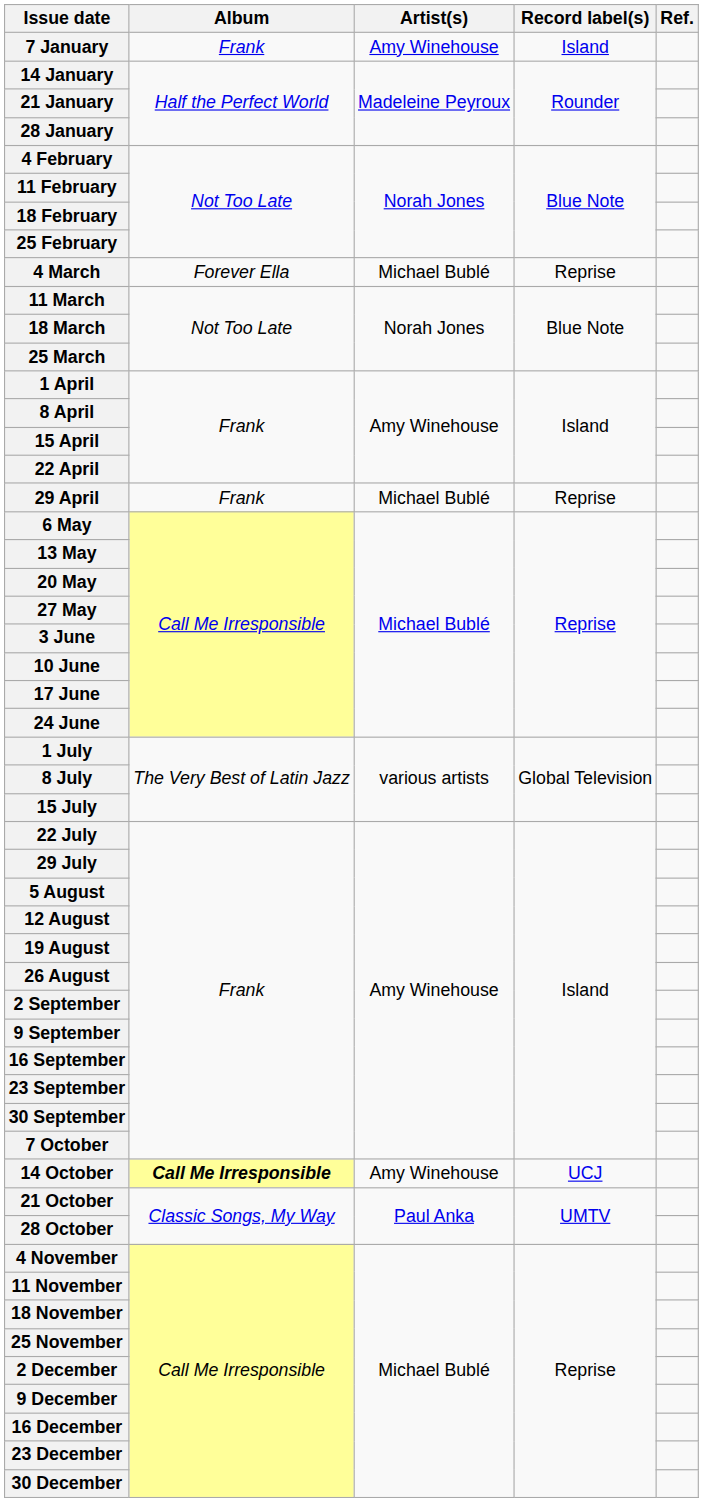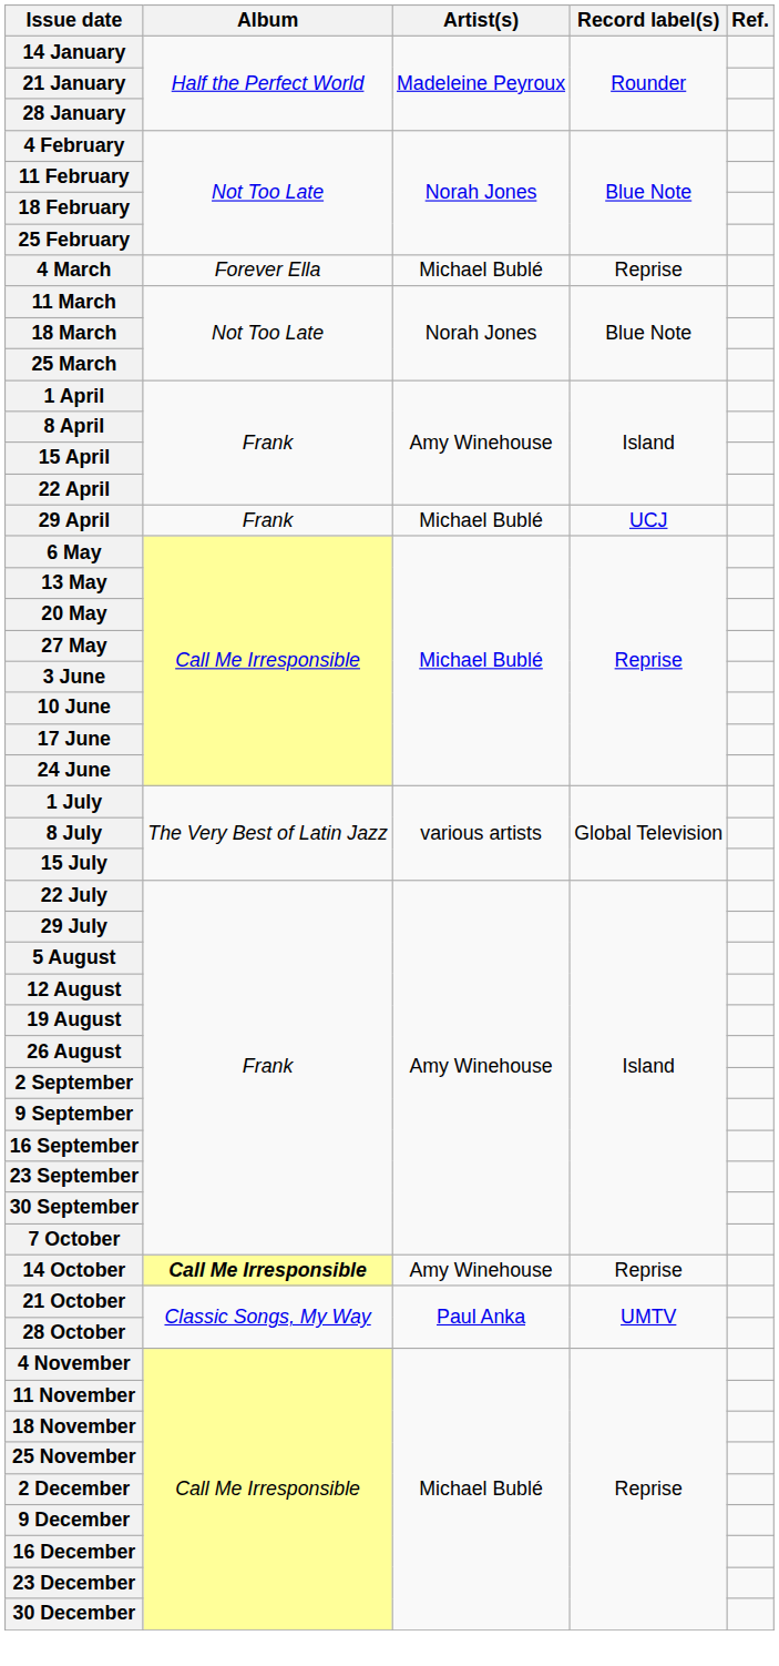- row: 7 January | Frank | Amy Winehouse | Island
29 April | Record label(s): Reprise -> UCJ
14 October | Record label(s): UCJ -> Reprise
